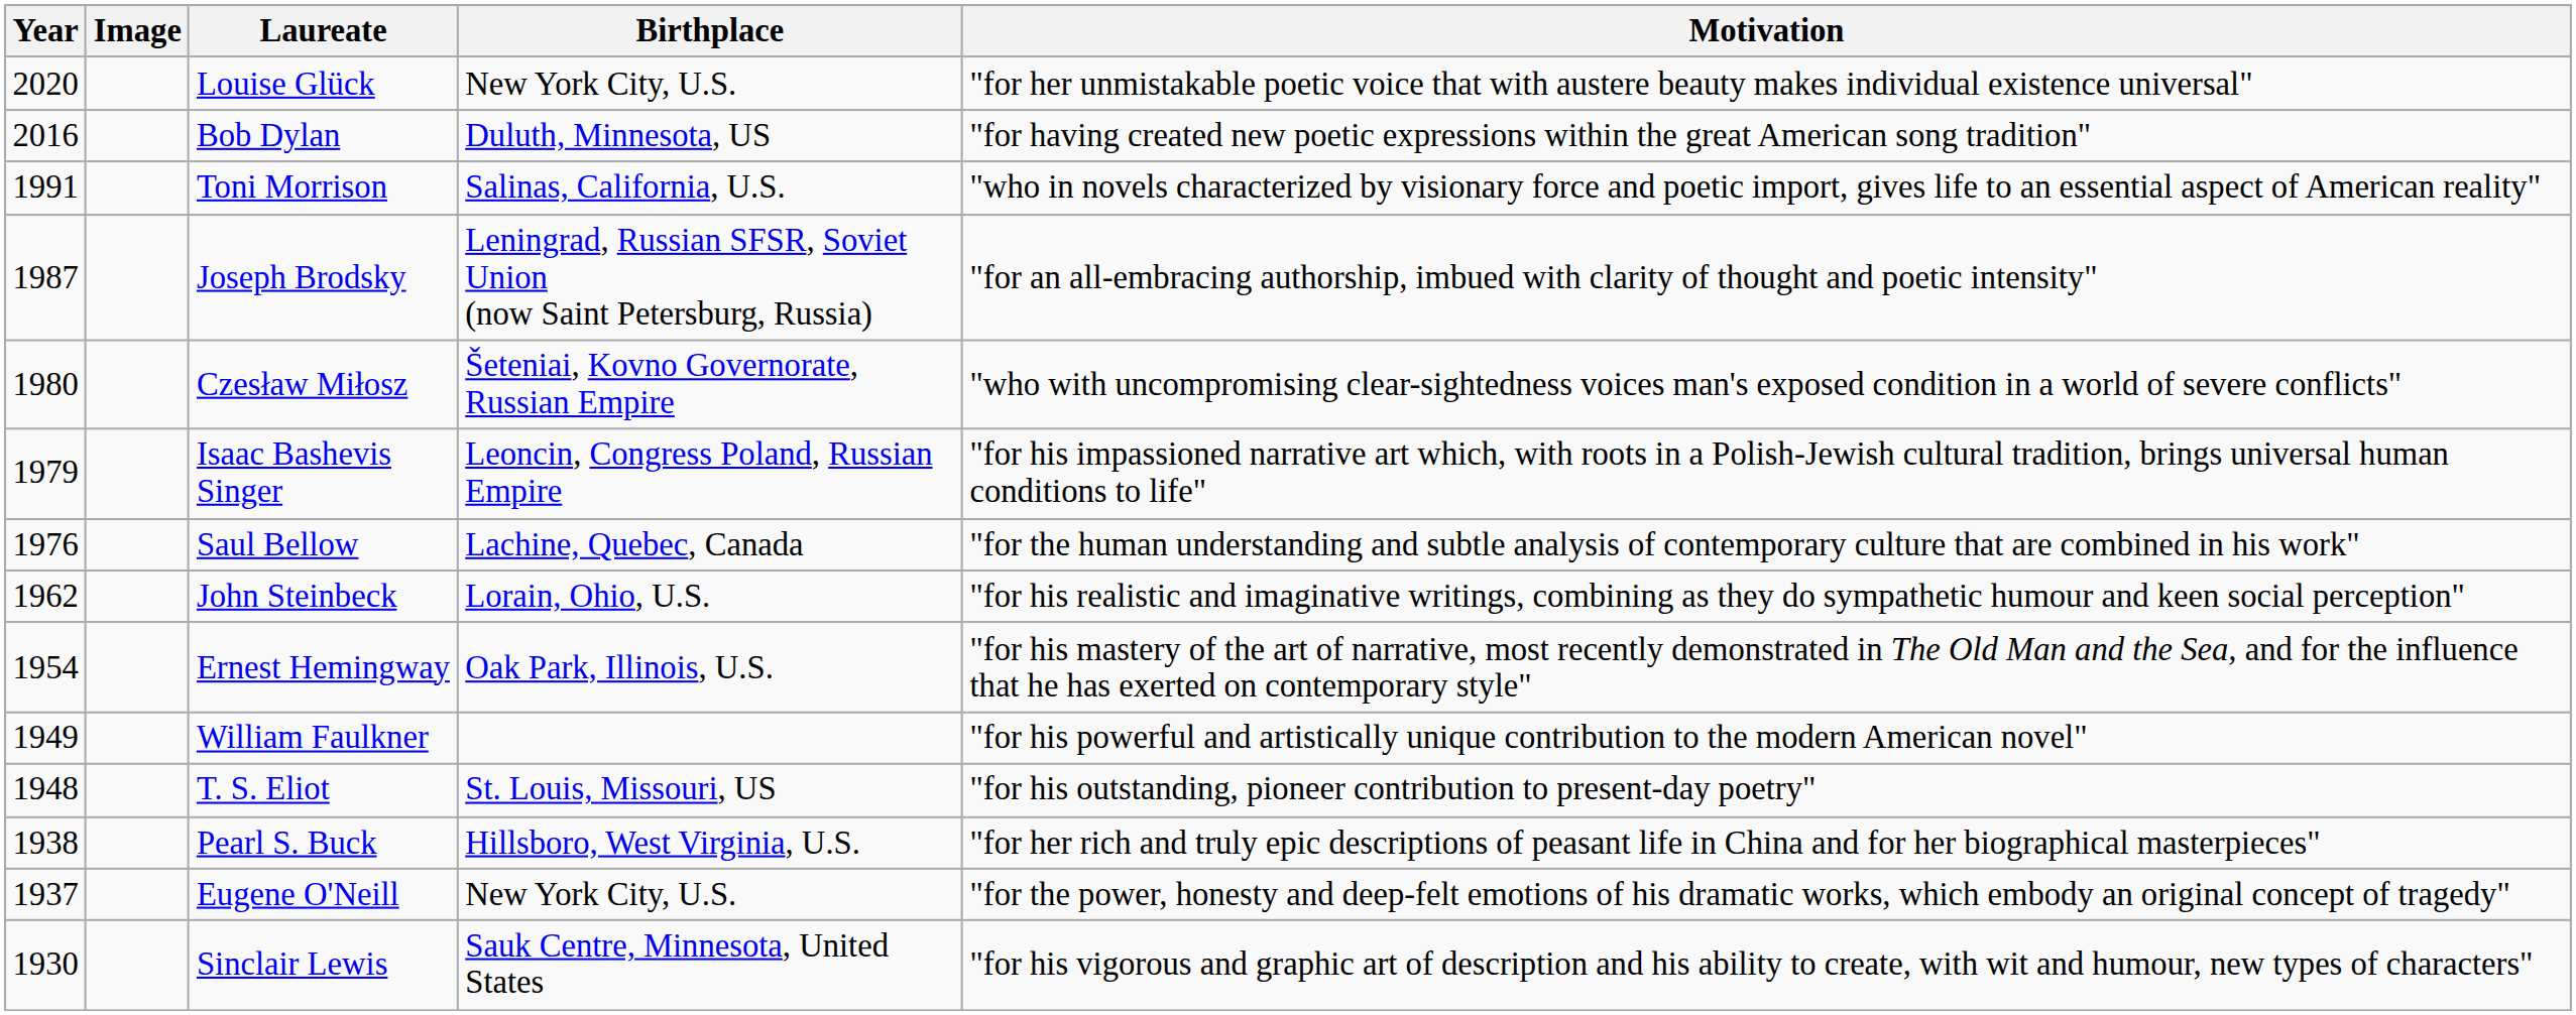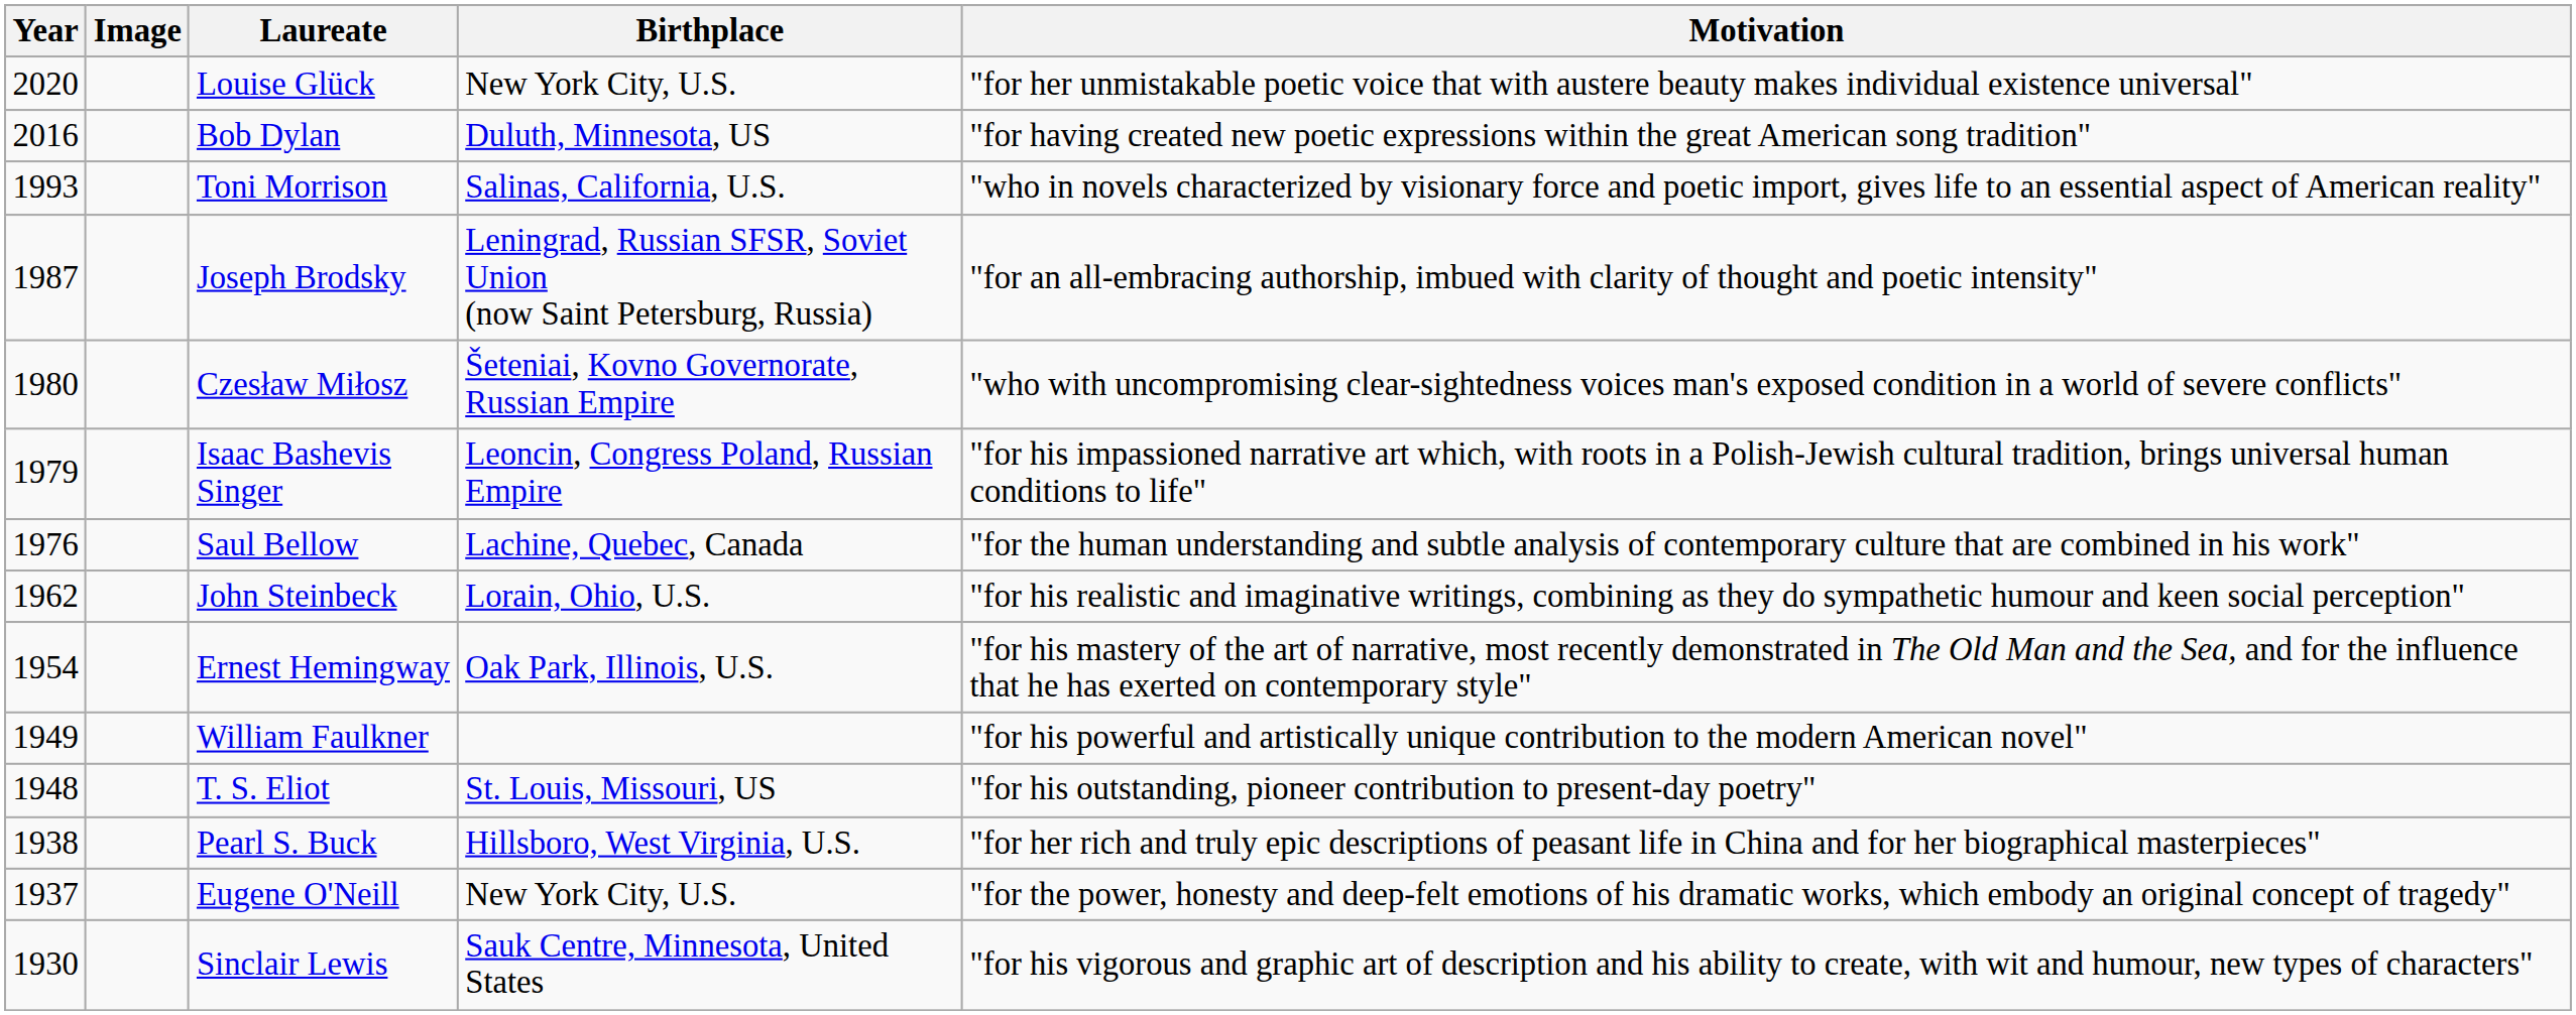Toni Morrison | Year: 1991 -> 1993
